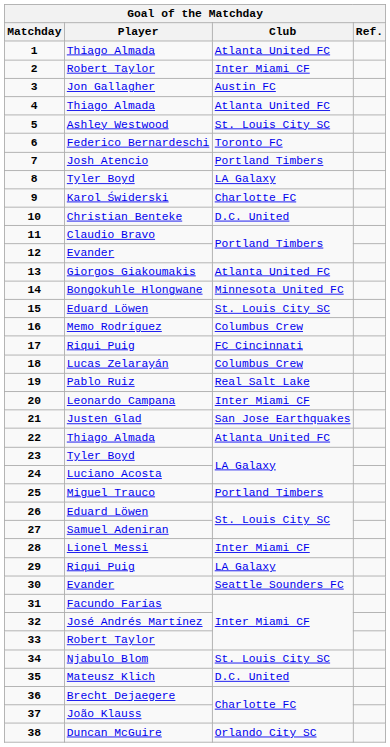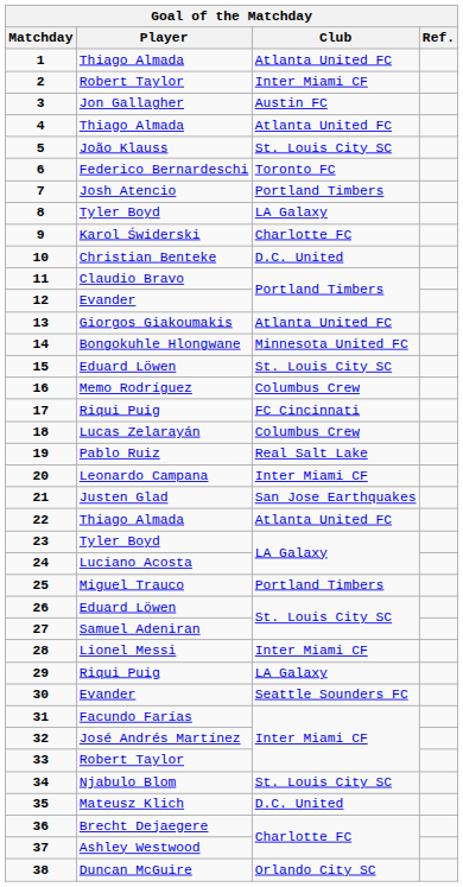5 | Player: Ashley Westwood -> João Klauss
37 | Player: João Klauss -> Ashley Westwood
